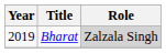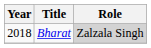Bharat | Year: 2019 -> 2018
